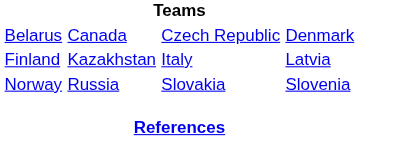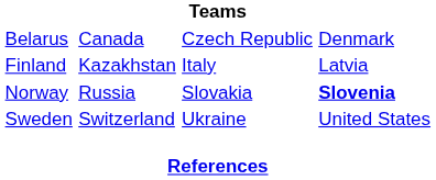Norway | column 4: normal -> bold
+ row: Sweden | Switzerland | Ukraine | United States
